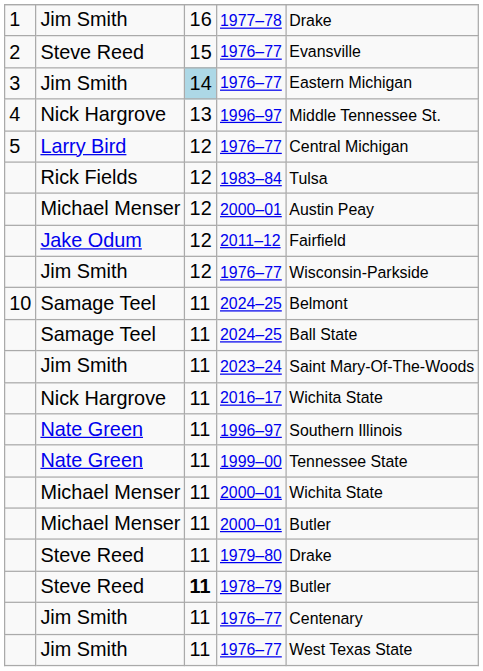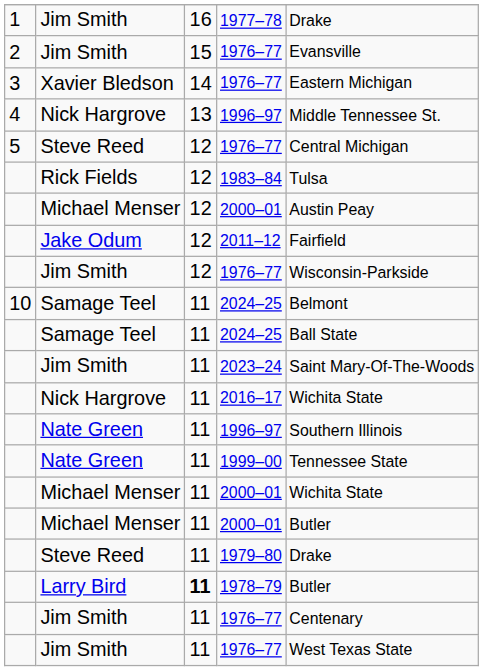2 / 1976–77 | column 2: Steve Reed -> Jim Smith
3 / 1976–77 | column 2: Jim Smith -> Xavier Bledson
3 / 1976–77 | column 3: lightblue background -> no background
5 / 1976–77 | column 2: Larry Bird -> Steve Reed
1978–79 | column 2: Steve Reed -> Larry Bird
